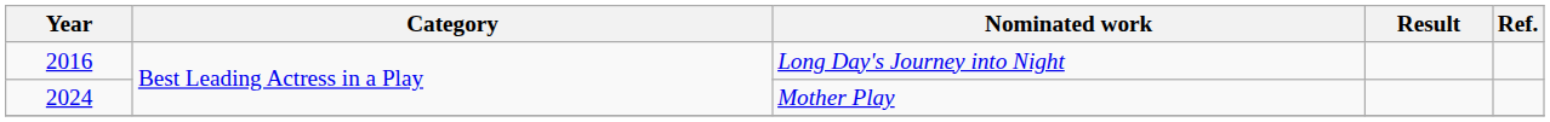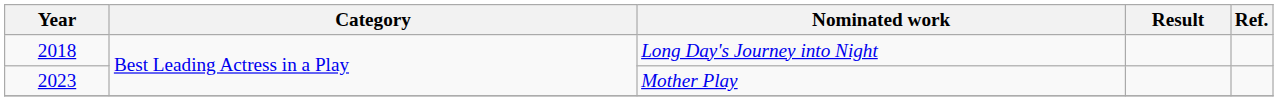Long Day's Journey into Night | Year: 2016 -> 2018
Mother Play | Year: 2024 -> 2023
